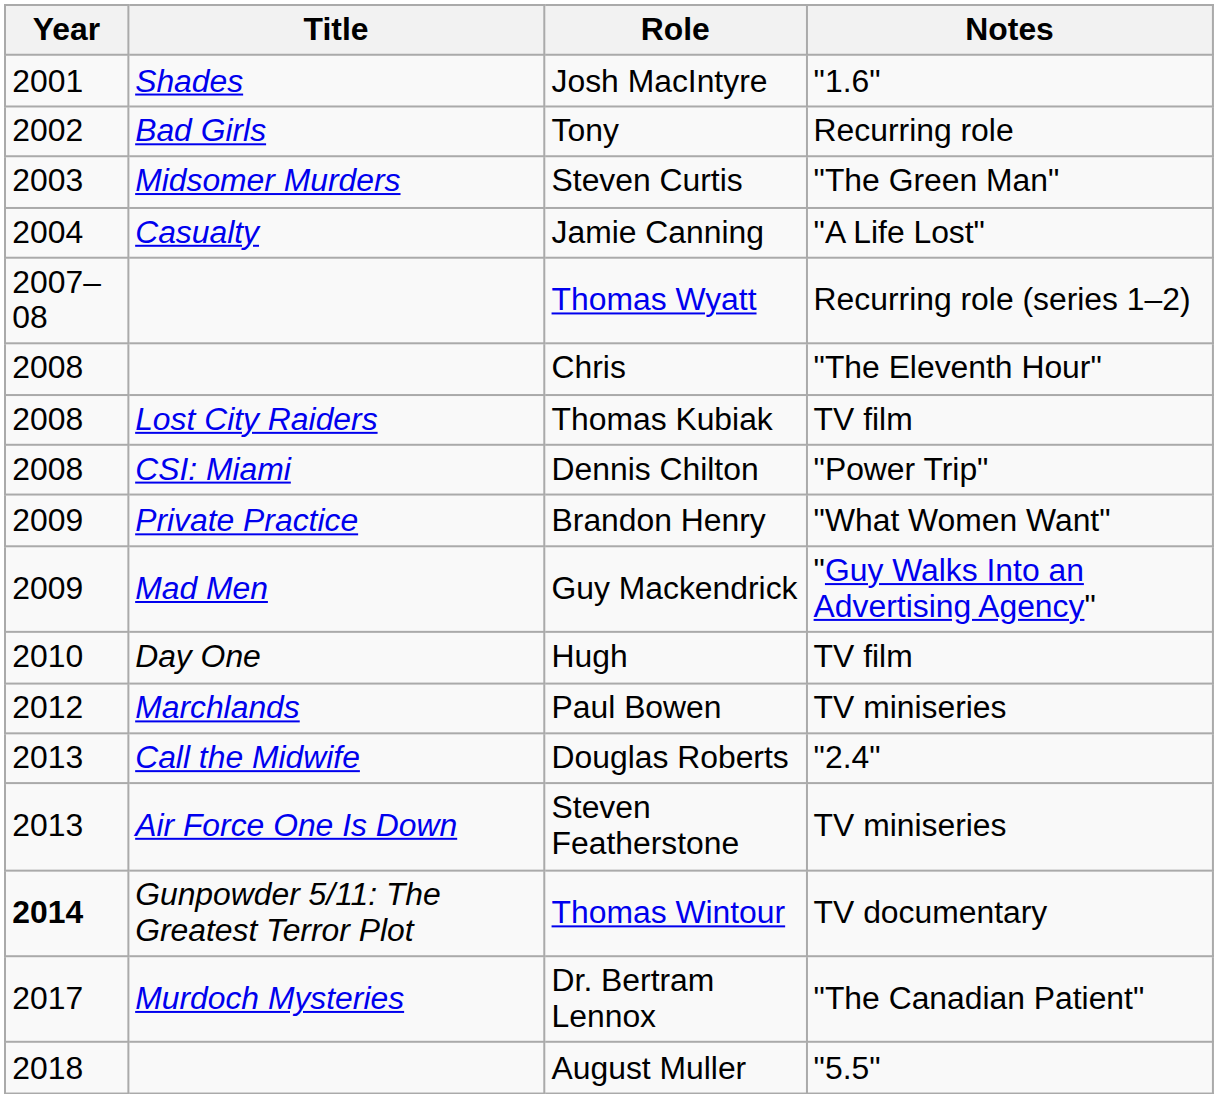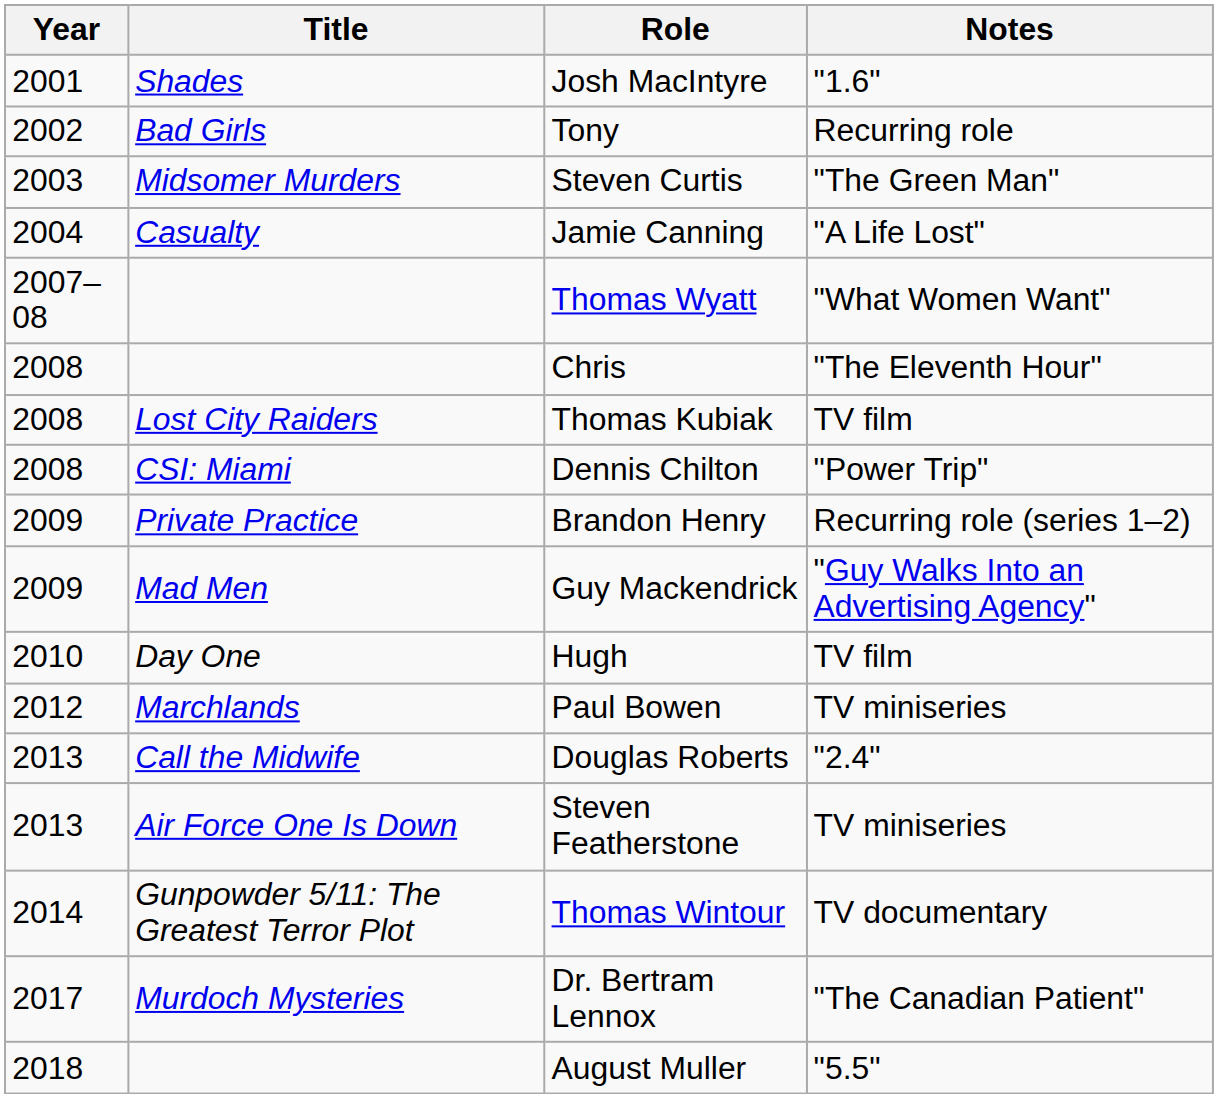Thomas Wyatt | Notes: Recurring role (series 1–2) -> "What Women Want"
Brandon Henry | Notes: "What Women Want" -> Recurring role (series 1–2)
Thomas Wintour | Year: bold -> normal
